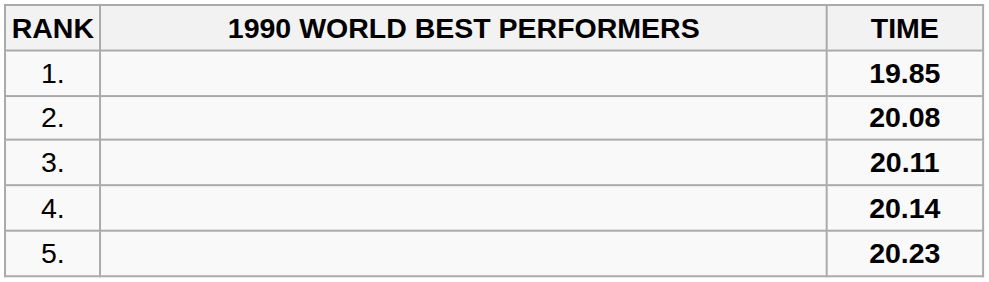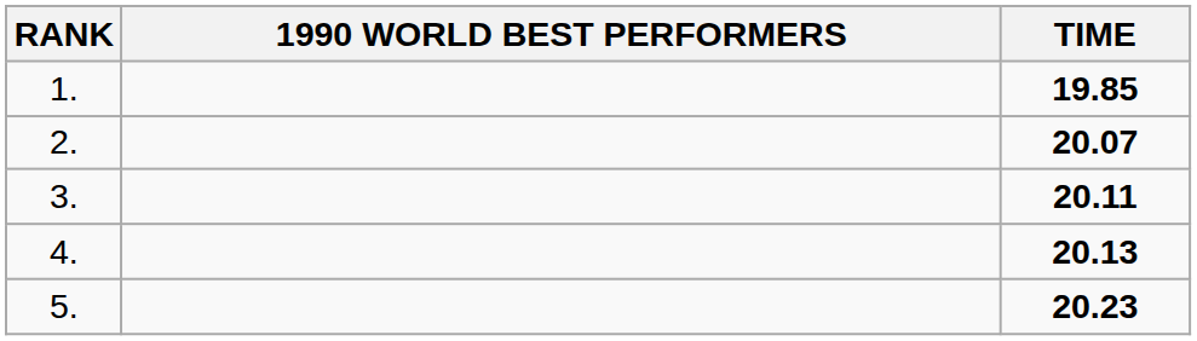2. | TIME: 20.08 -> 20.07
4. | TIME: 20.14 -> 20.13
